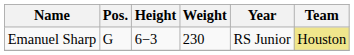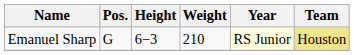Emanuel Sharp | Weight: 230 -> 210
Emanuel Sharp | Year: no background -> lightyellow background
